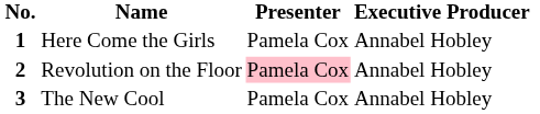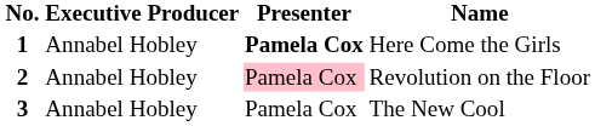columns swapped: Name <-> Executive Producer
1 | Presenter: normal -> bold
